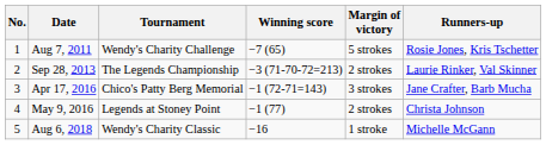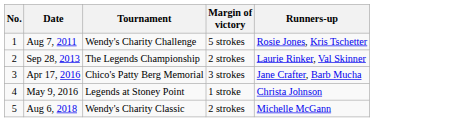- column: Winning score | −7 (65) | −3 (71-70-72=213) | −1 (72-71=143) | −1 (77) | −16
May 9, 2016 | Margin of victory: 2 strokes -> 1 stroke
Aug 6, 2018 | Margin of victory: 1 stroke -> 2 strokes
